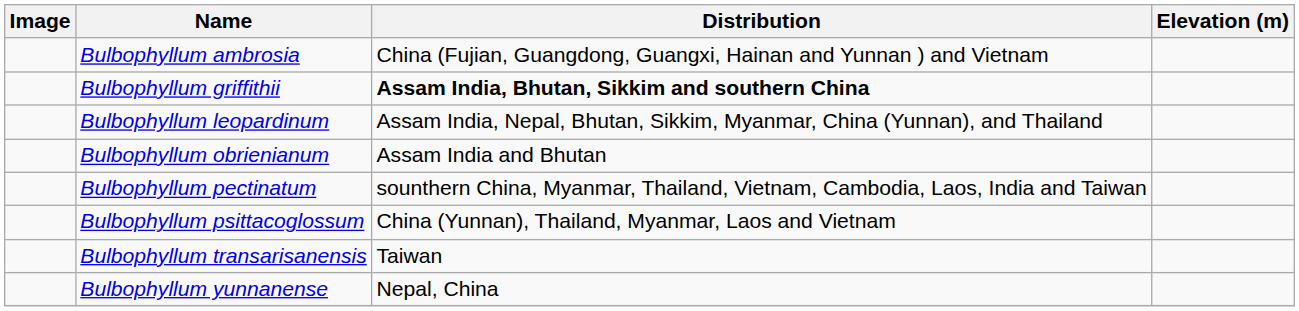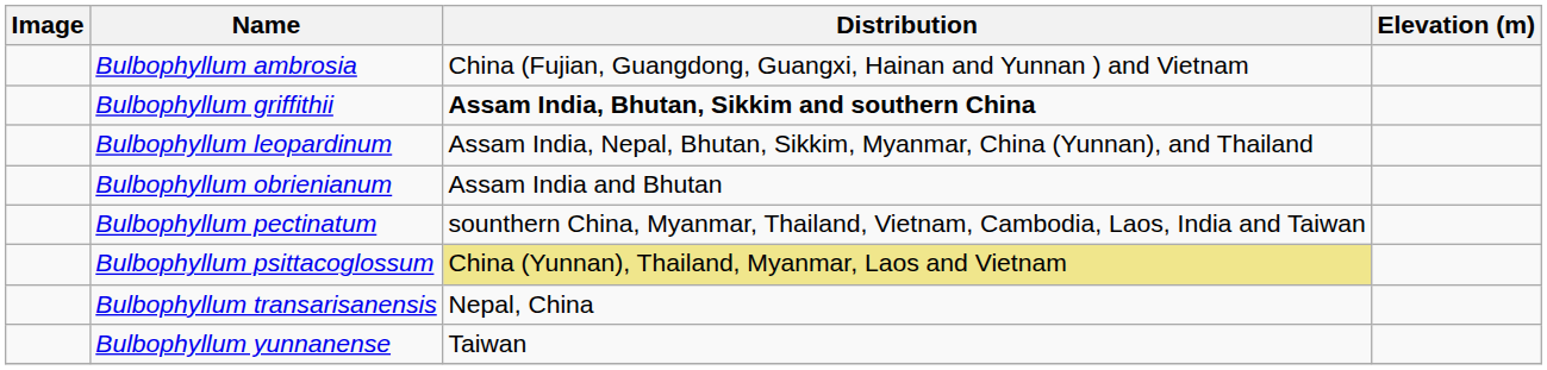Bulbophyllum psittacoglossum | Distribution: no background -> khaki background
Bulbophyllum transarisanensis | Distribution: Taiwan -> Nepal, China
Bulbophyllum yunnanense | Distribution: Nepal, China -> Taiwan
